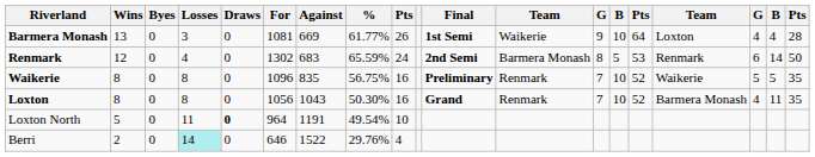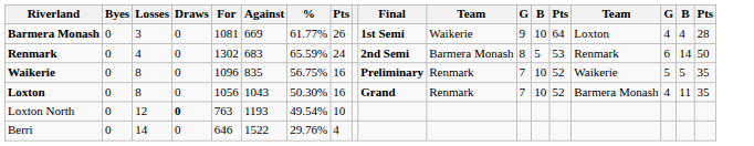- column: Wins | 13 | 12 | 8 | 8 | 5 | 2
Loxton North | Losses: 11 -> 12
Loxton North | For: 964 -> 763
Loxton North | Against: 1191 -> 1193
Berri | Losses: paleturquoise background -> no background
